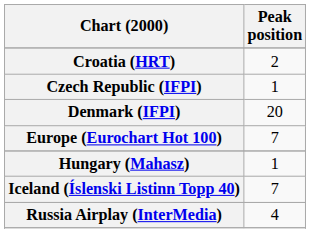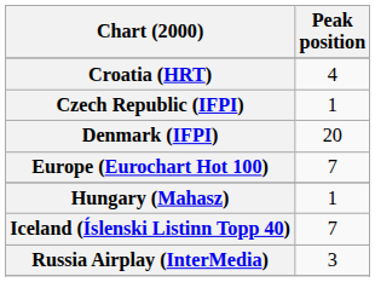Croatia (HRT) | Peak position: 2 -> 4
Russia Airplay (InterMedia) | Peak position: 4 -> 3
